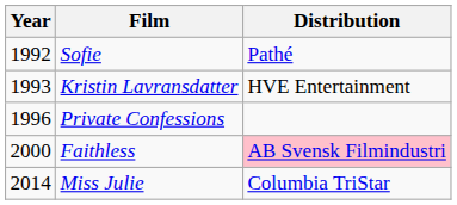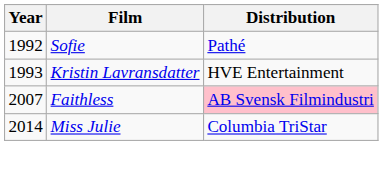- row: 1996 | Private Confessions
Faithless | Year: 2000 -> 2007
